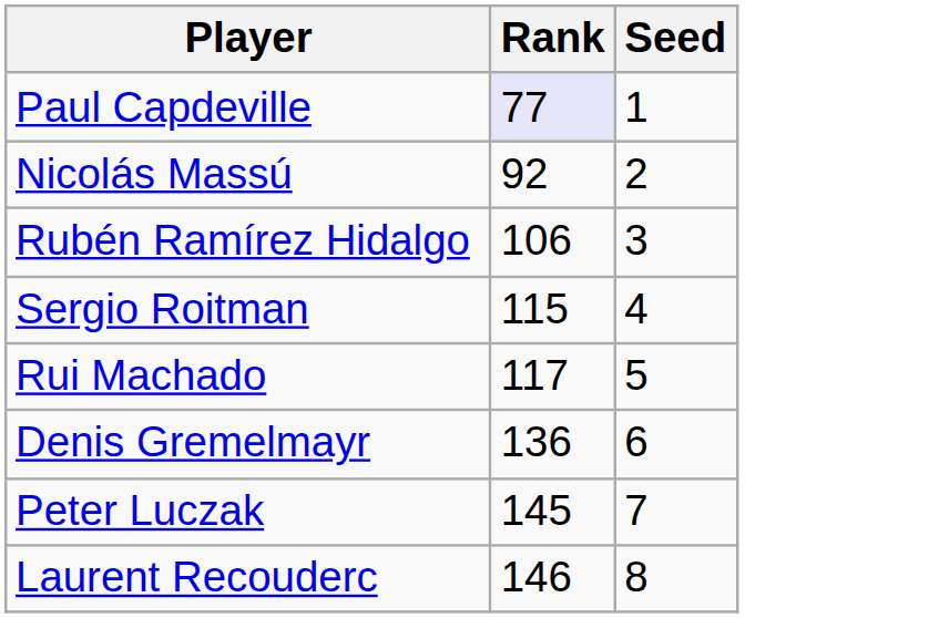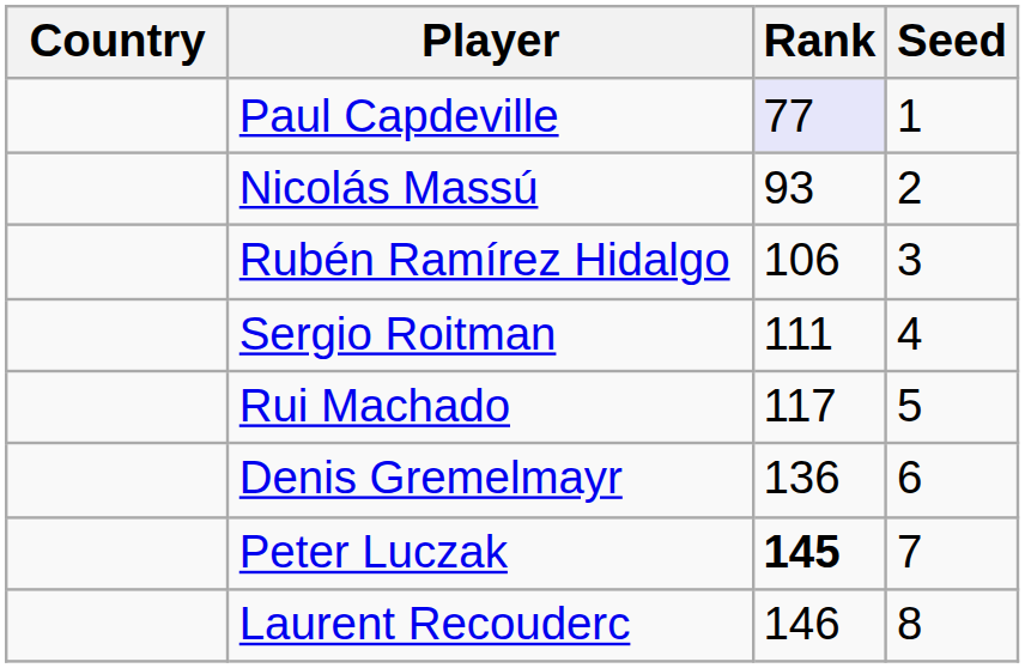+ column: Country
Nicolás Massú | Rank: 92 -> 93
Sergio Roitman | Rank: 115 -> 111
Peter Luczak | Rank: normal -> bold
